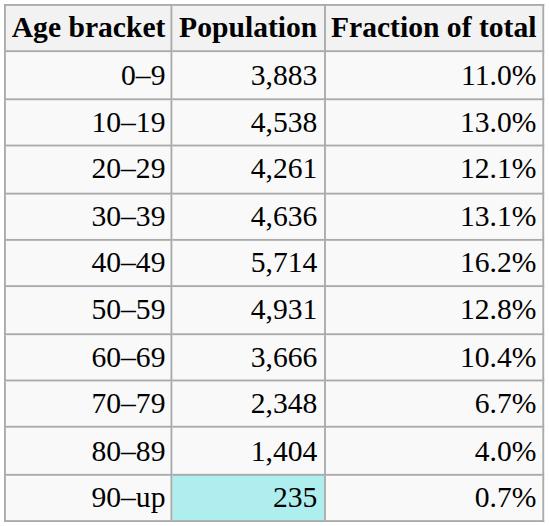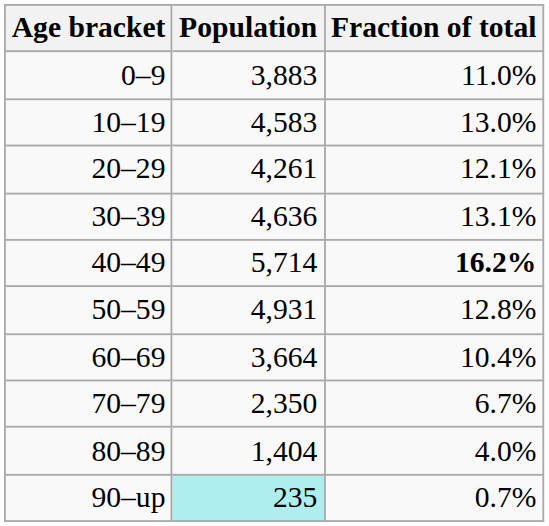10–19 | Population: 4,538 -> 4,583
40–49 | Fraction of total: normal -> bold
60–69 | Population: 3,666 -> 3,664
70–79 | Population: 2,348 -> 2,350
